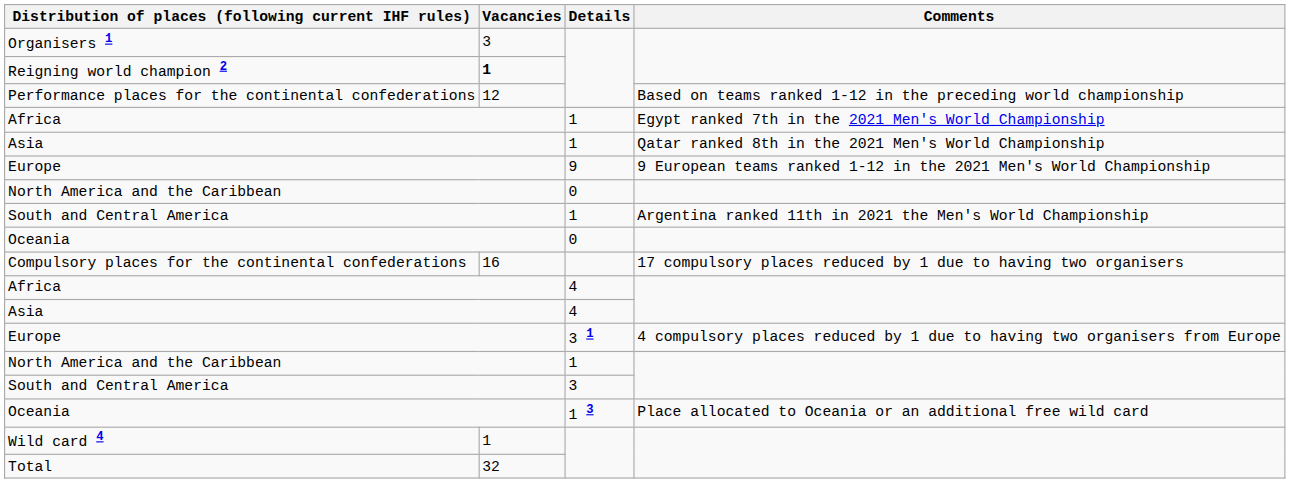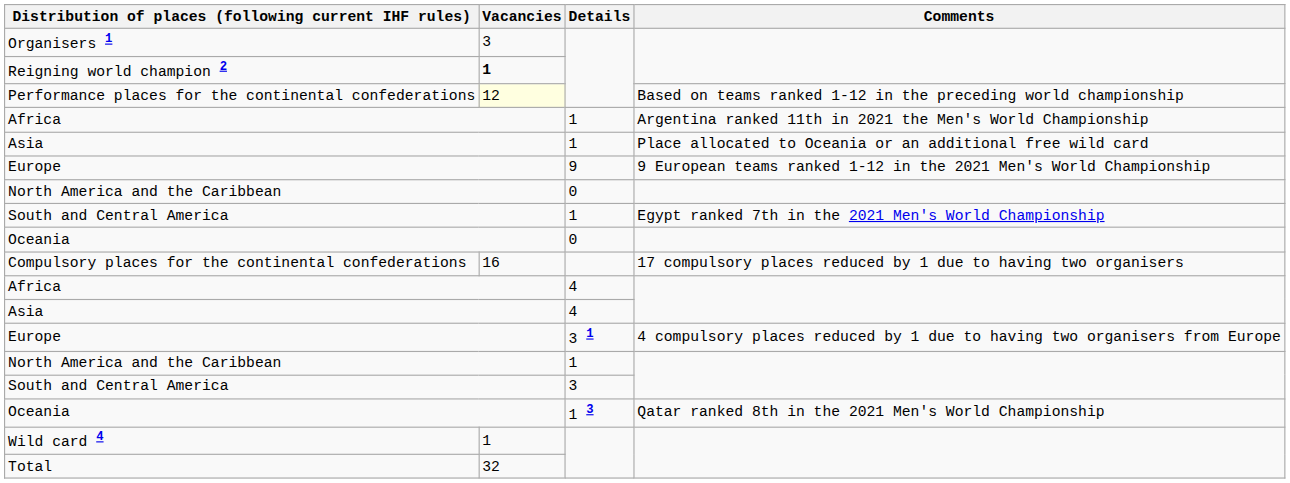Performance places for the continental confederations | Vacancies: no background -> lightyellow background
Africa / 1 | Comments: Egypt ranked 7th in the 2021 Men's World Championship -> Argentina ranked 11th in 2021 the Men's World Championship
Asia / 1 | Comments: Qatar ranked 8th in the 2021 Men's World Championship -> Place allocated to Oceania or an additional free wild card
South and Central America / 1 | Comments: Argentina ranked 11th in 2021 the Men's World Championship -> Egypt ranked 7th in the 2021 Men's World Championship
Oceania / 1 3 | Comments: Place allocated to Oceania or an additional free wild card -> Qatar ranked 8th in the 2021 Men's World Championship
